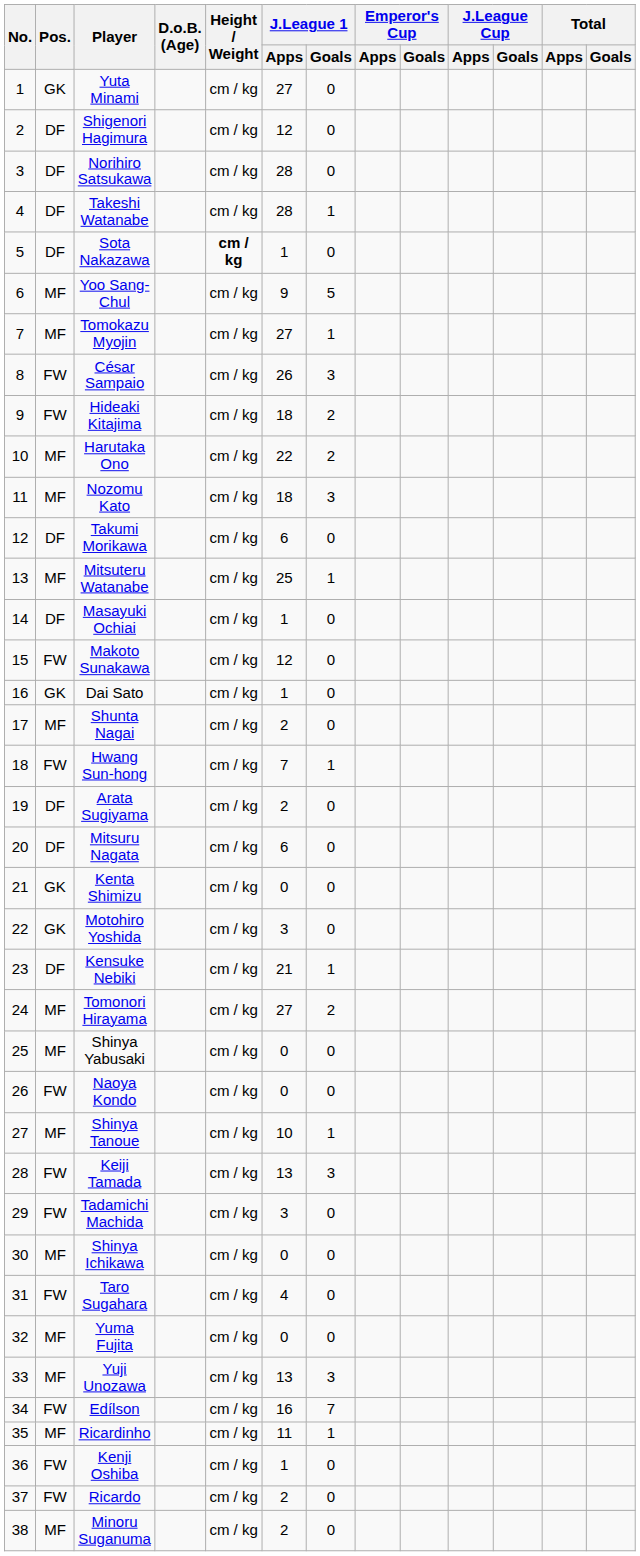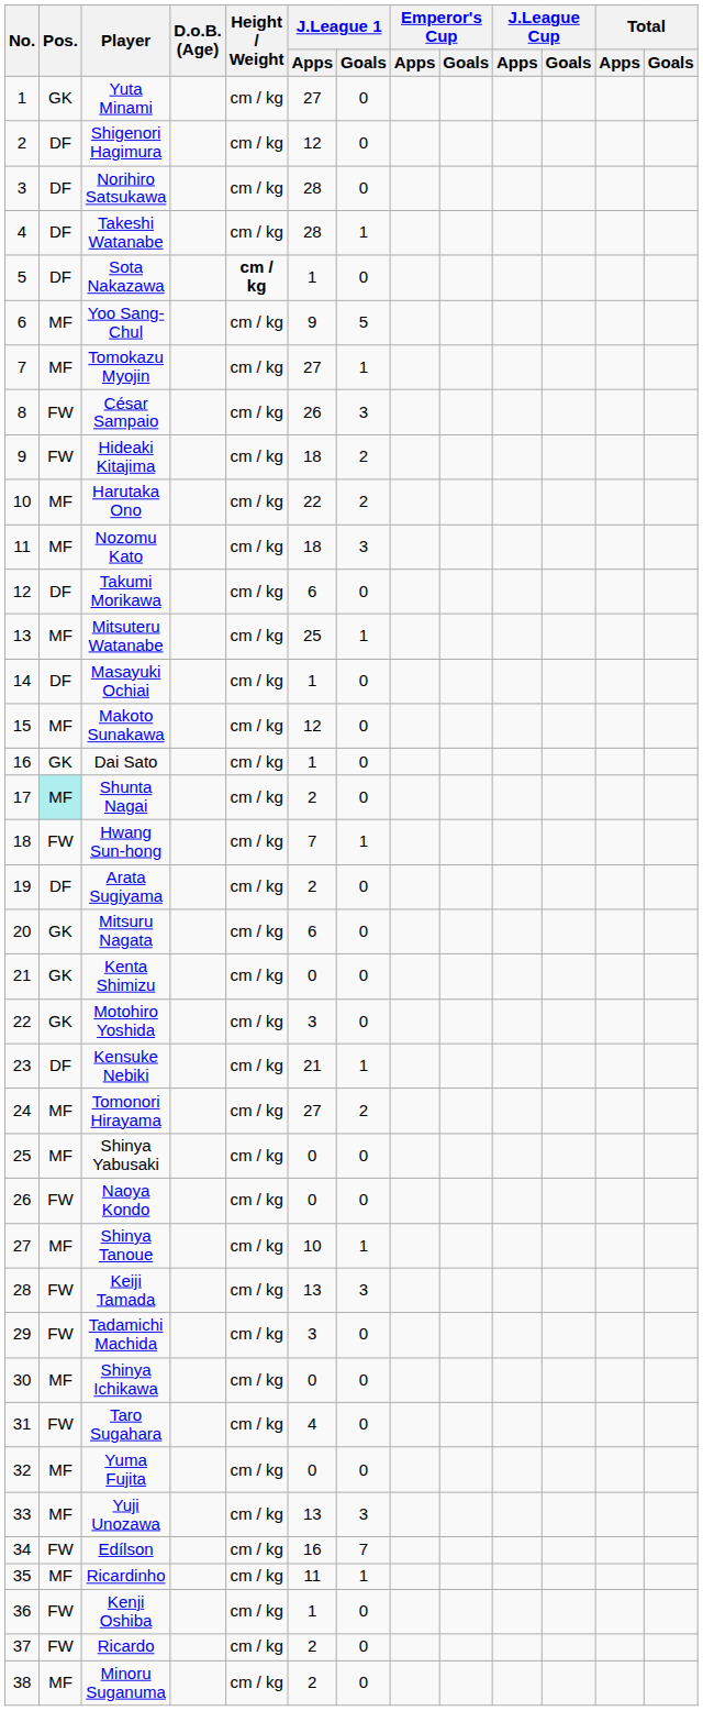Makoto Sunakawa | Pos.: FW -> MF
Shunta Nagai | Pos.: no background -> paleturquoise background
Mitsuru Nagata | Pos.: DF -> GK
